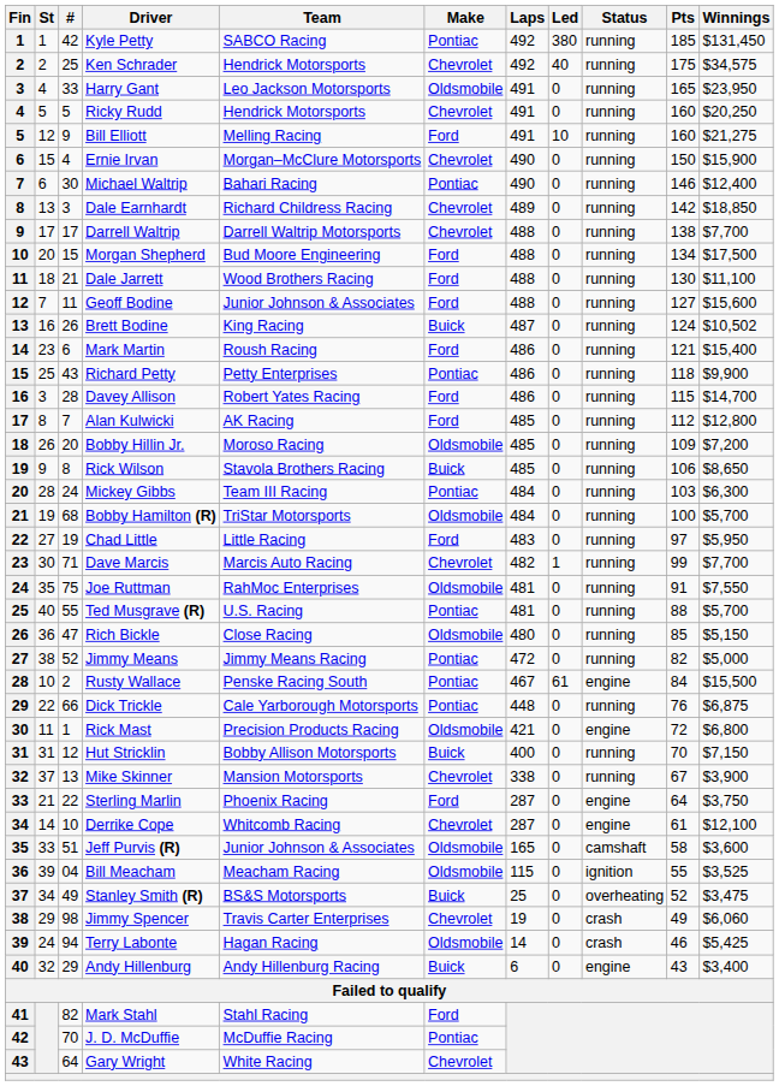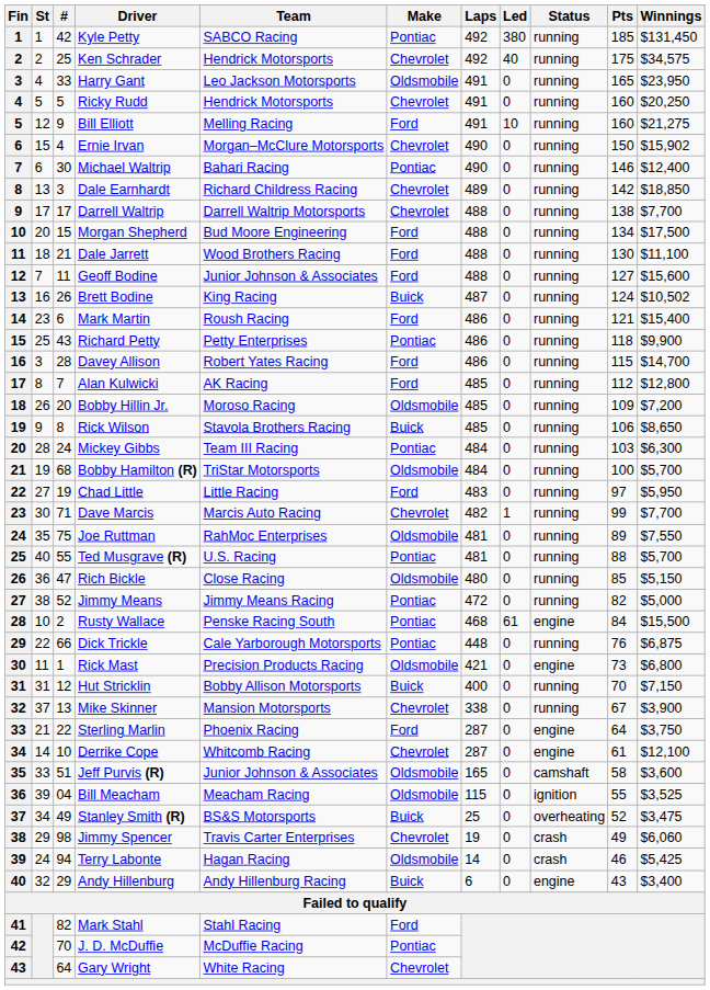Ernie Irvan | Winnings: $15,900 -> $15,902
Joe Ruttman | Pts: 91 -> 89
Rusty Wallace | Laps: 467 -> 468
Rick Mast | Pts: 72 -> 73
